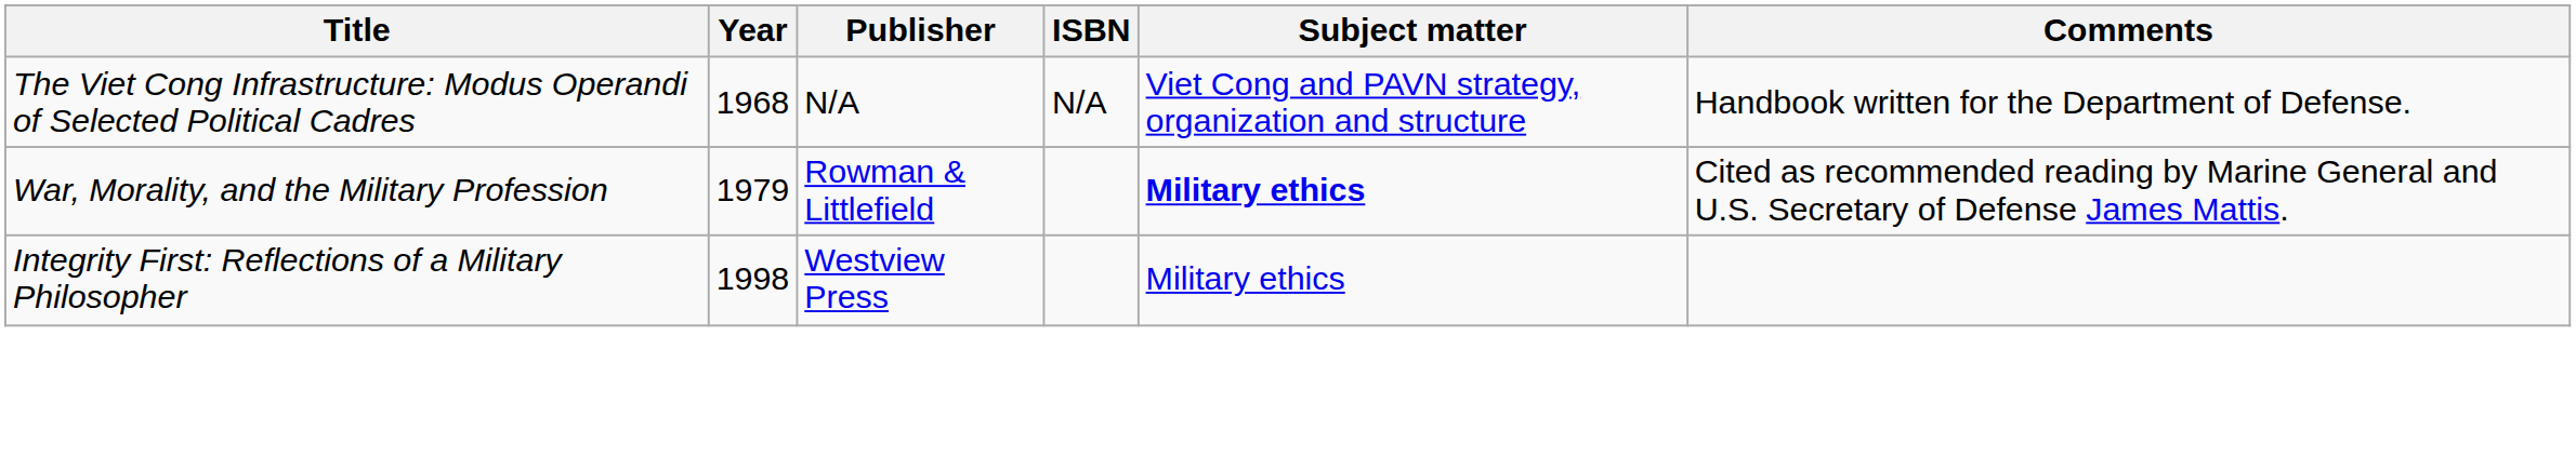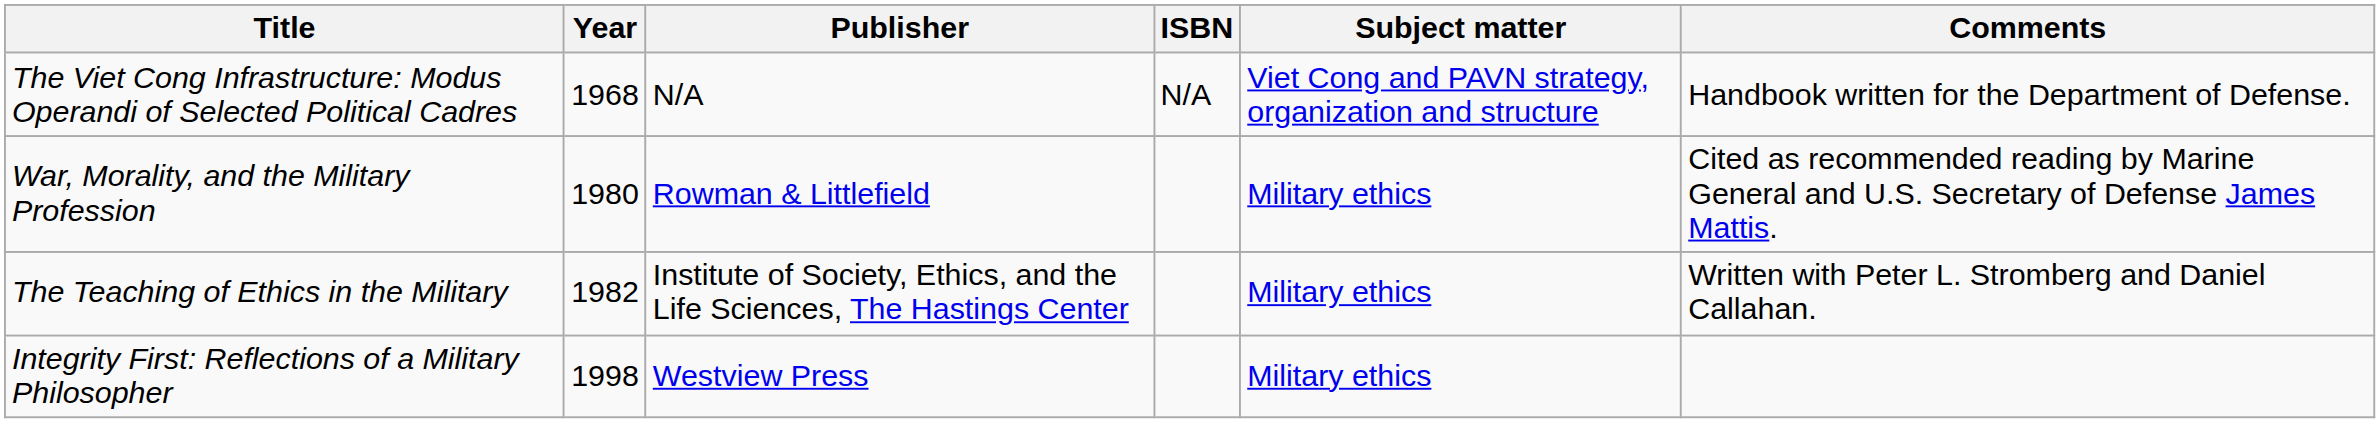War, Morality, and the Military Profession | Year: 1979 -> 1980
War, Morality, and the Military Profession | Subject matter: bold -> normal
+ row: The Teaching of Ethics in the Military | 1982 | Institute of Society, Ethics, and the Life Sciences, The Hastings Center | Military ethics | Written with Peter L. Stromberg and Daniel Callahan.
